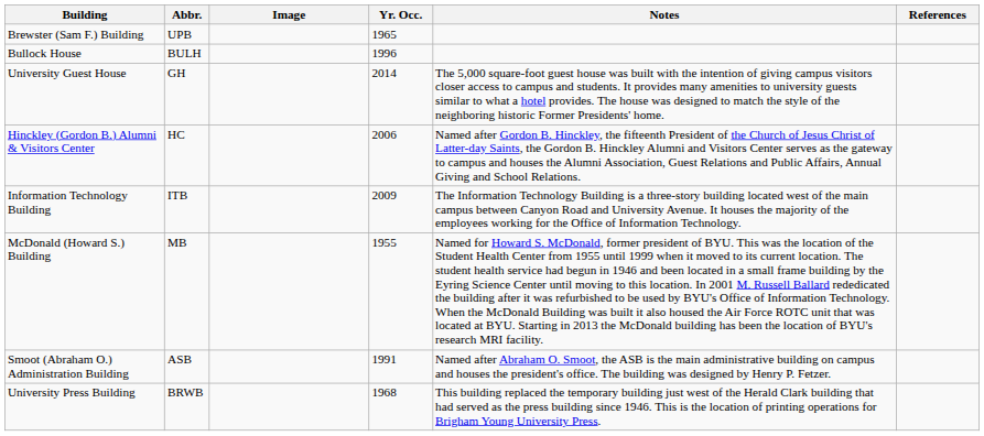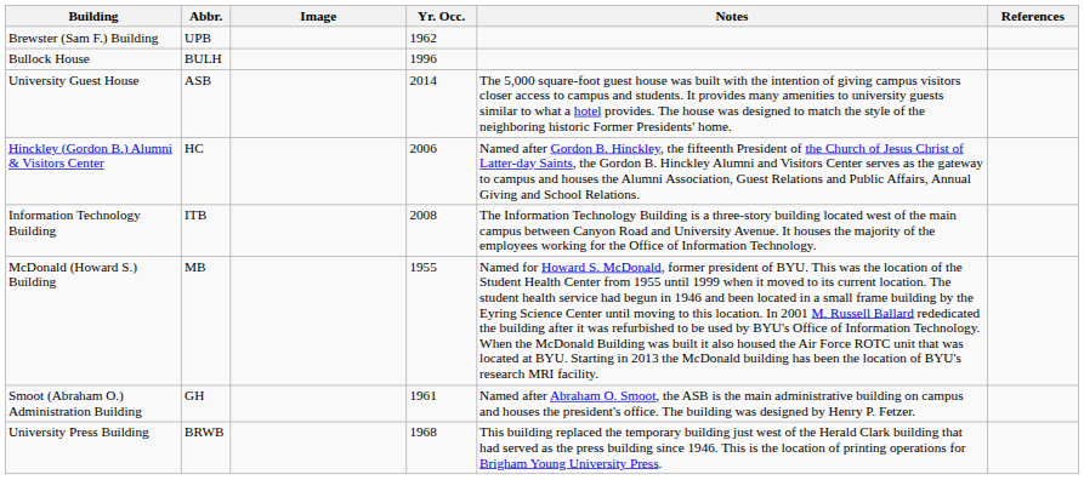Brewster (Sam F.) Building | Yr. Occ.: 1965 -> 1962
University Guest House | Abbr.: GH -> ASB
Information Technology Building | Yr. Occ.: 2009 -> 2008
Smoot (Abraham O.) Administration Building | Abbr.: ASB -> GH
Smoot (Abraham O.) Administration Building | Yr. Occ.: 1991 -> 1961
